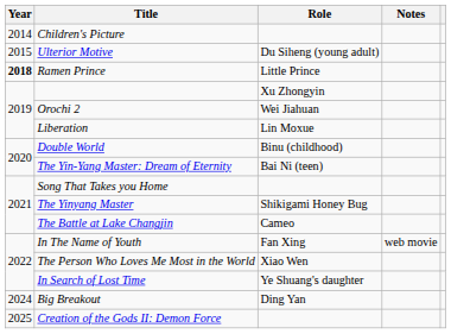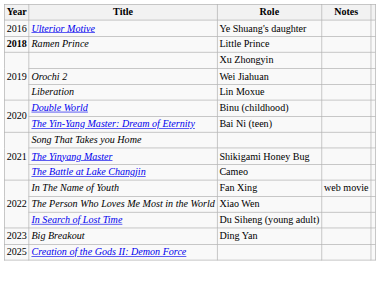- row: 2014 | Children's Picture
Ulterior Motive | Year: 2015 -> 2016
Ulterior Motive | Role: Du Siheng (young adult) -> Ye Shuang's daughter
In Search of Lost Time | Role: Ye Shuang's daughter -> Du Siheng (young adult)
Big Breakout | Year: 2024 -> 2023
